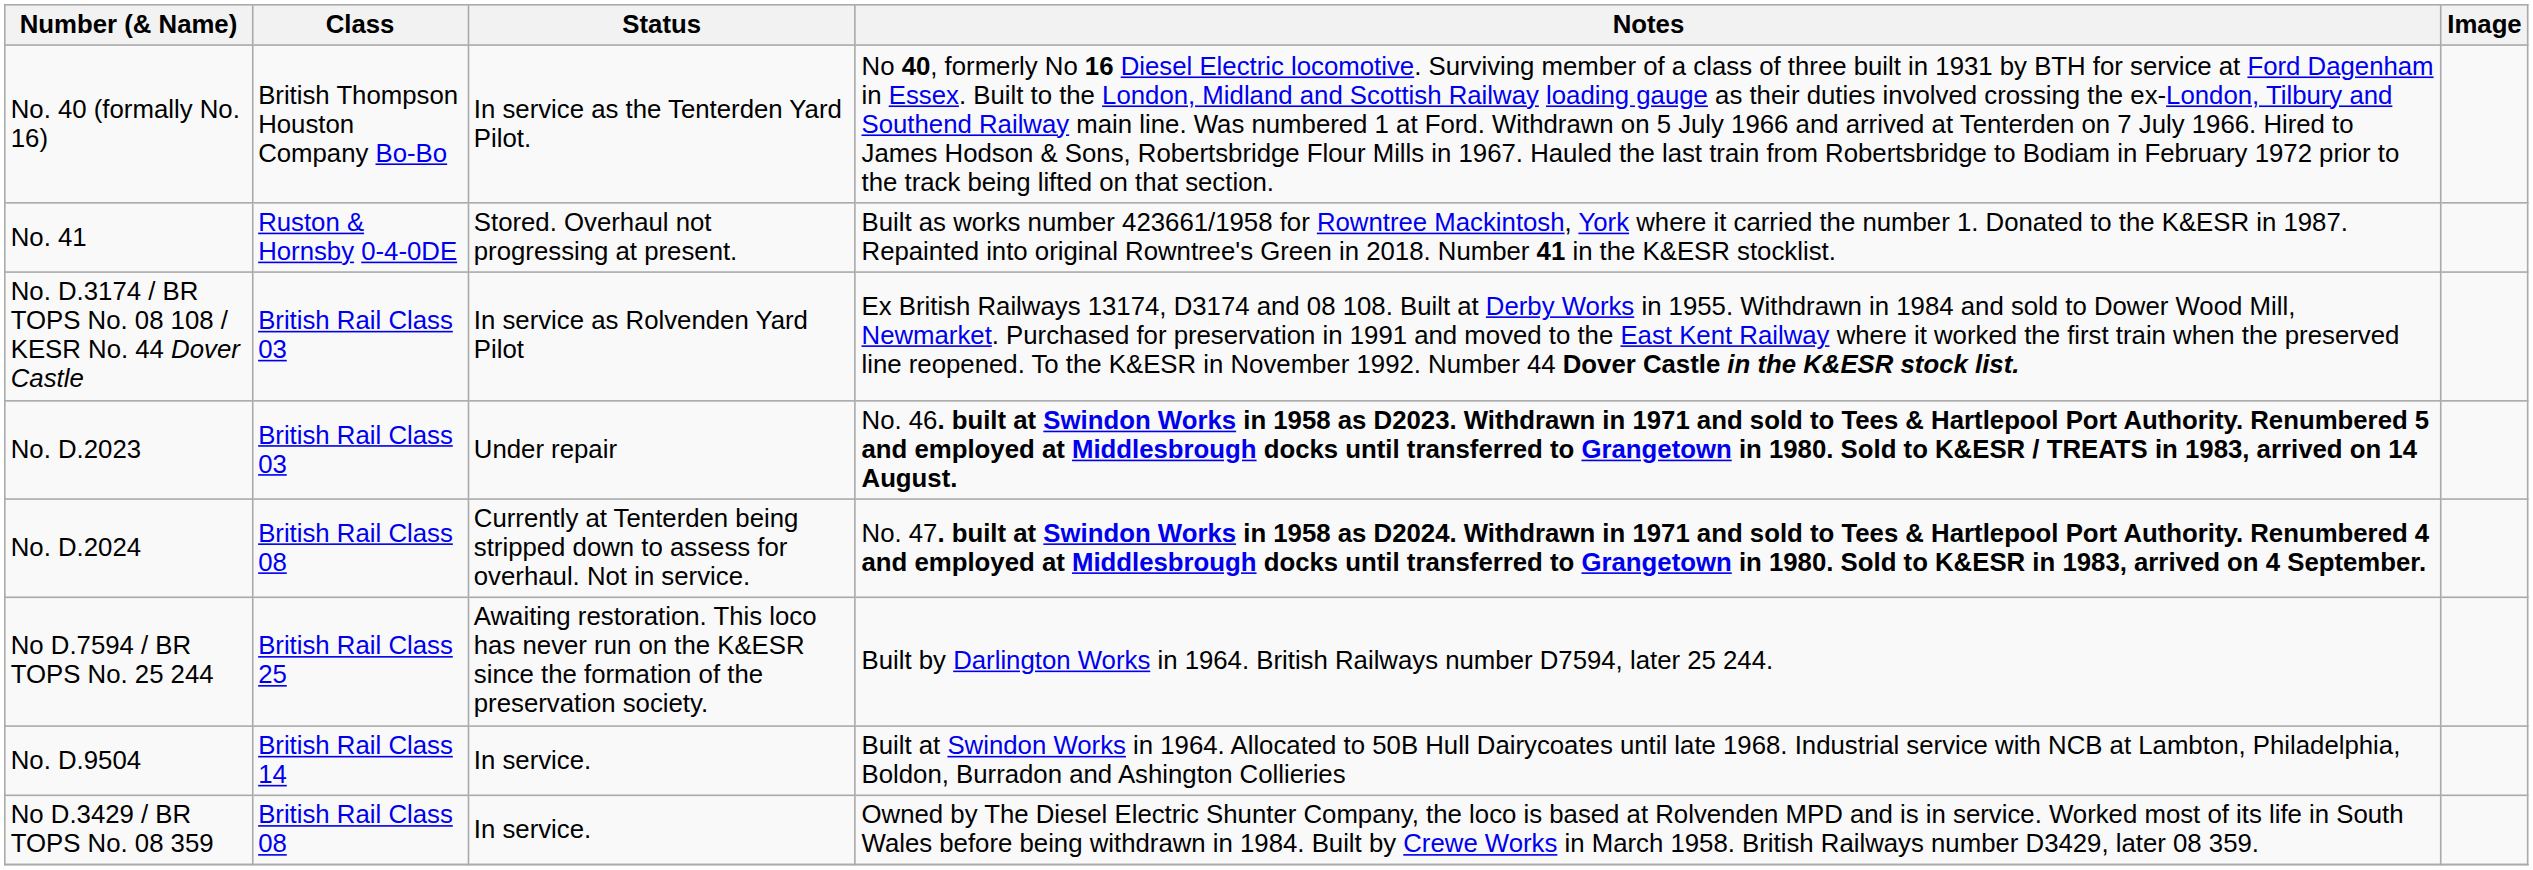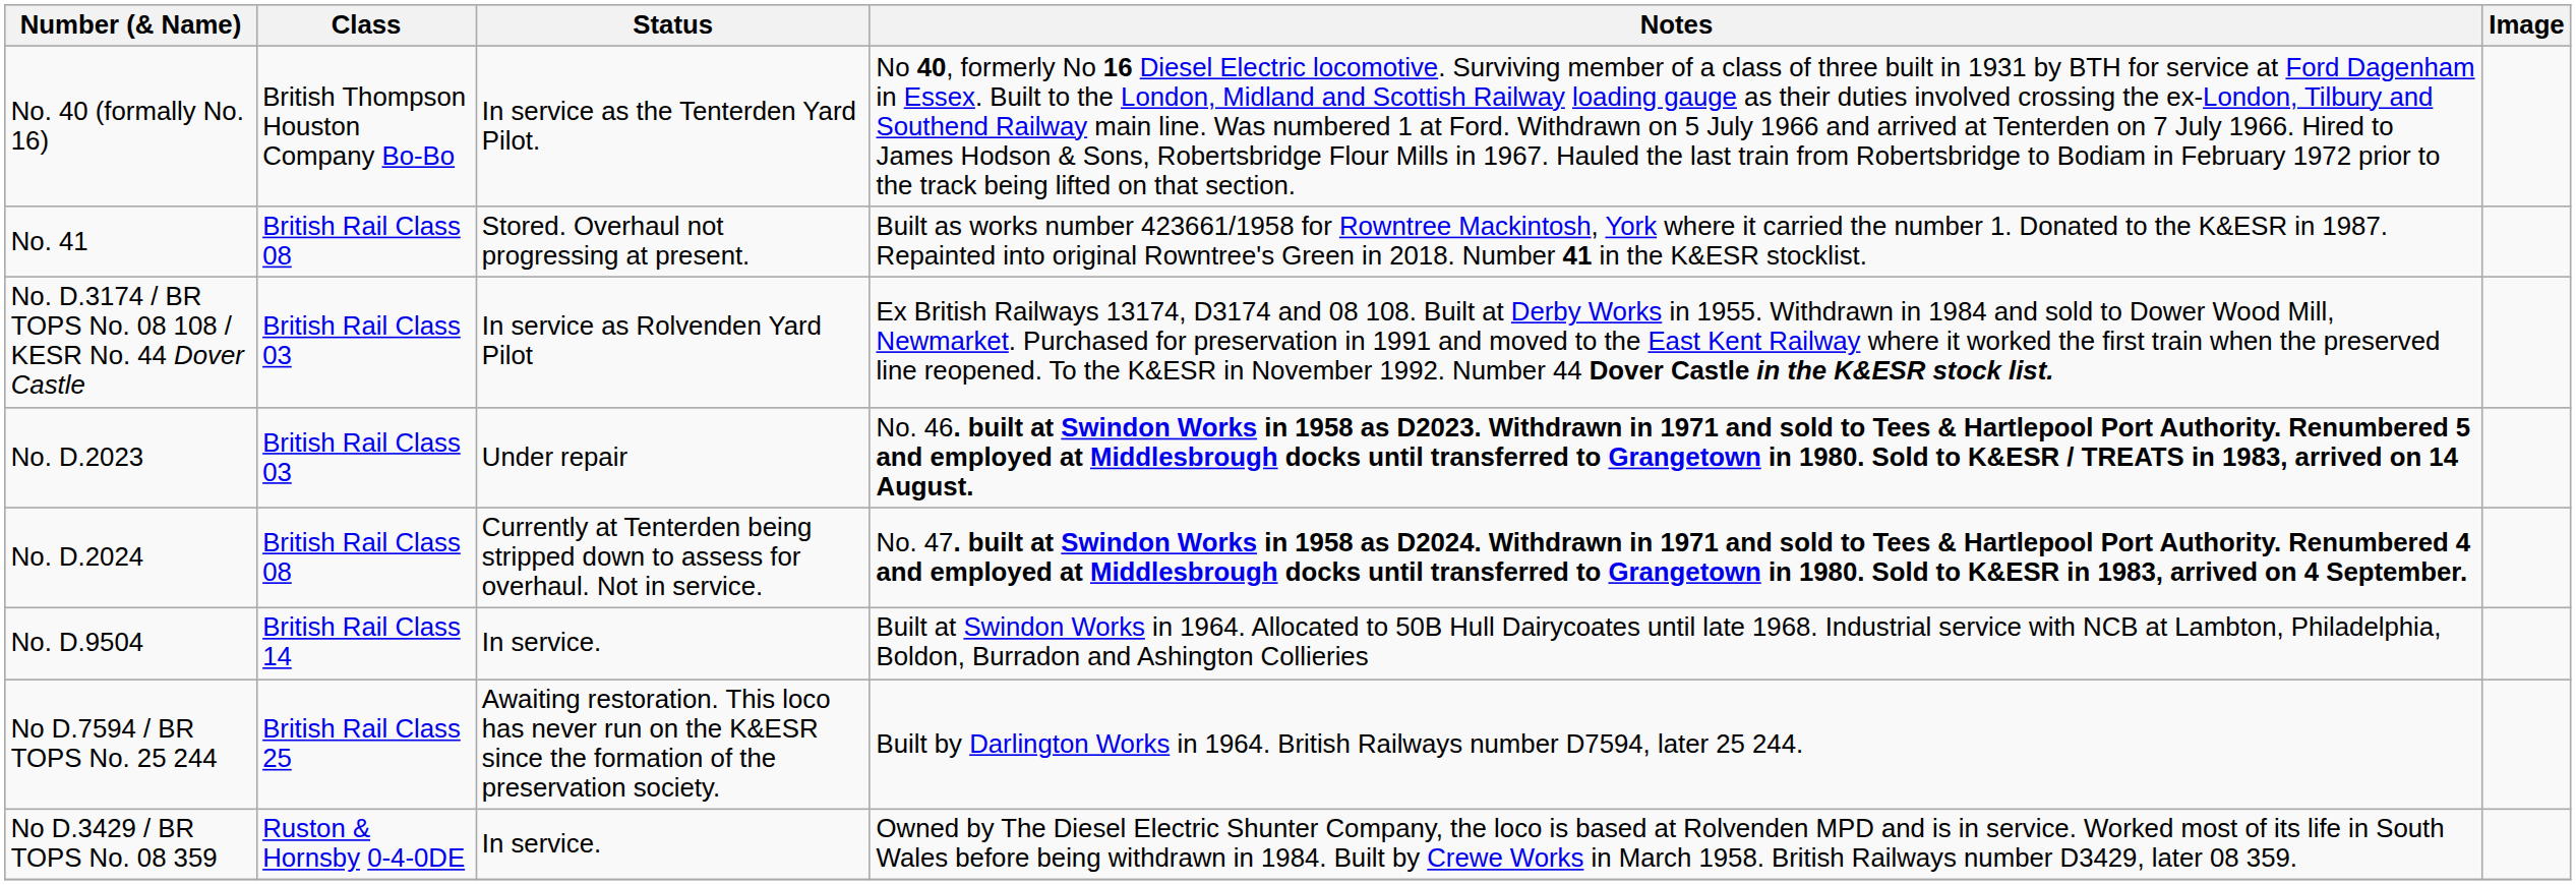No. 41 | Class: Ruston & Hornsby 0-4-0DE -> British Rail Class 08
rows swapped: No. D.9504 <-> No D.7594 / BR TOPS No. 25 244
No D.3429 / BR TOPS No. 08 359 | Class: British Rail Class 08 -> Ruston & Hornsby 0-4-0DE
